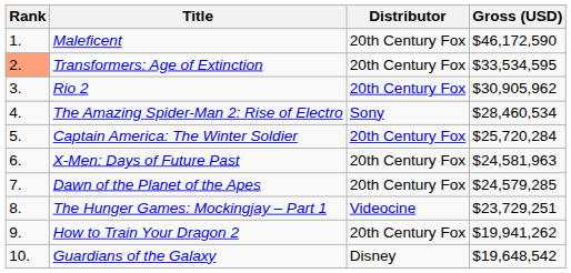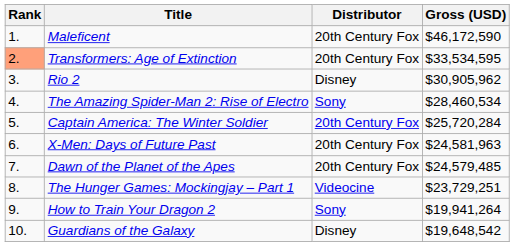Rio 2 | Distributor: 20th Century Fox -> Disney
Dawn of the Planet of the Apes | Gross (USD): $24,579,285 -> $24,579,485
How to Train Your Dragon 2 | Distributor: 20th Century Fox -> Sony
How to Train Your Dragon 2 | Gross (USD): $19,941,262 -> $19,941,264
